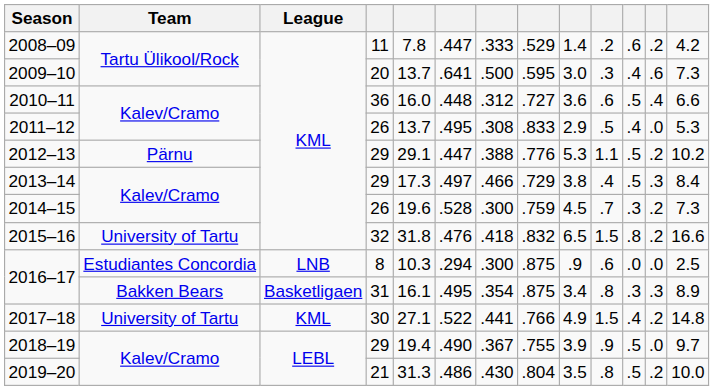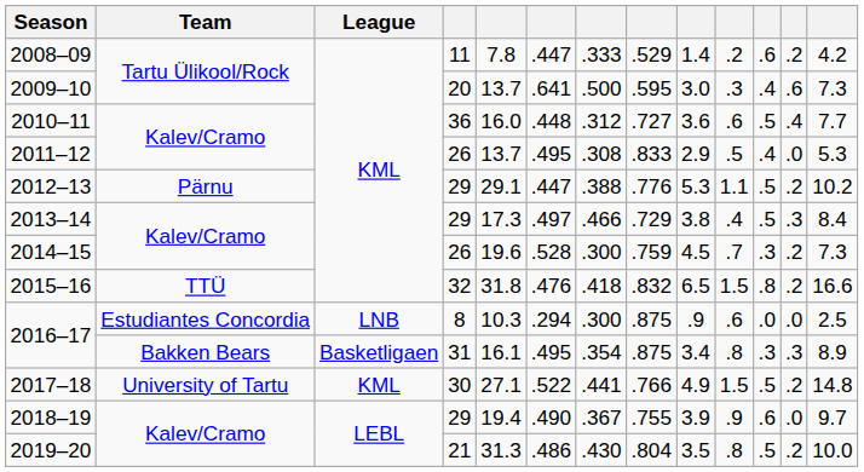2010–11 | column 13: 6.6 -> 7.7
2015–16 | Team: University of Tartu -> TTÜ
2017–18 | column 11: .4 -> .5
2018–19 | column 11: .5 -> .6
